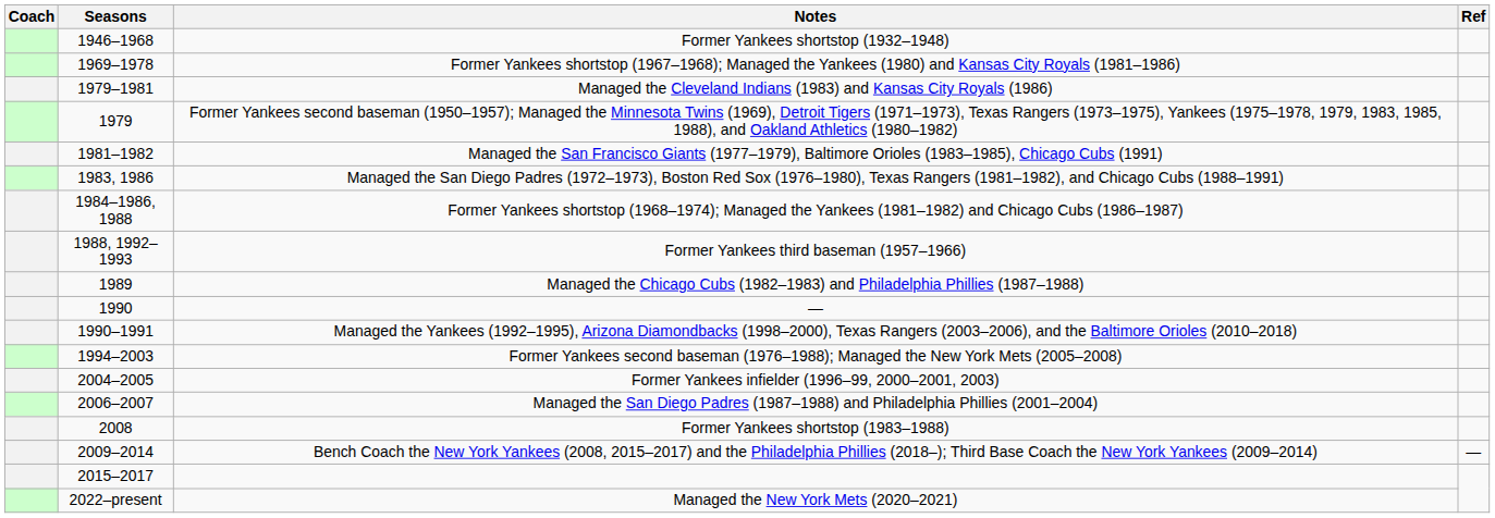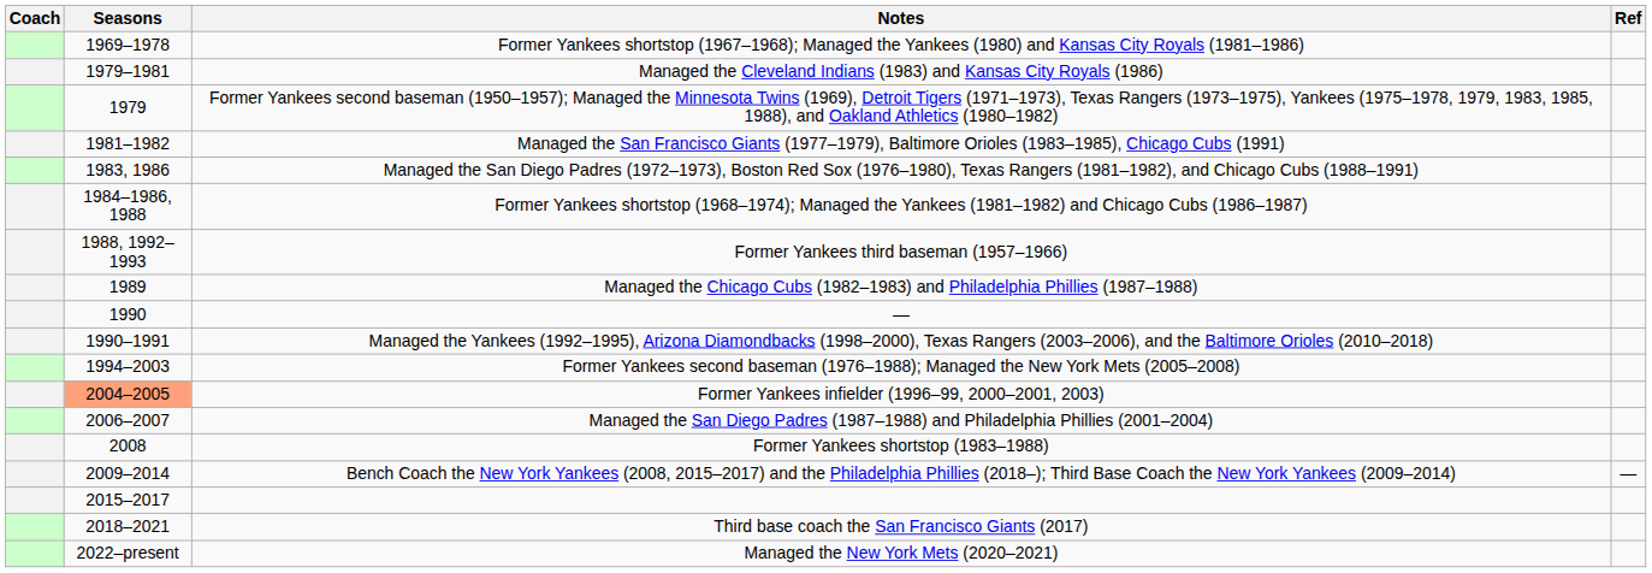- row: 1946–1968 | Former Yankees shortstop (1932–1948)
Former Yankees infielder (1996–99, 2000–2001, 2003) | Seasons: no background -> lightsalmon background
+ row: 2018–2021 | Third base coach the San Francisco Giants (2017)
